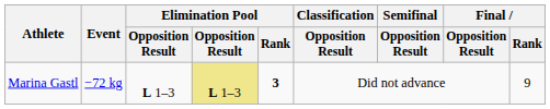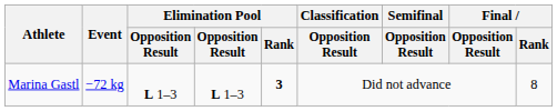Marina Gastl | column 4: khaki background -> no background
Marina Gastl | Final / Rank: 9 -> 8
